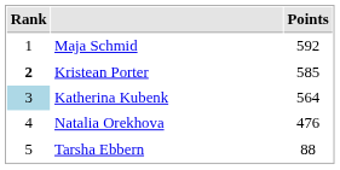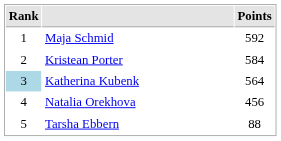Kristean Porter | Rank: bold -> normal
Kristean Porter | Points: 585 -> 584
Natalia Orekhova | Points: 476 -> 456
